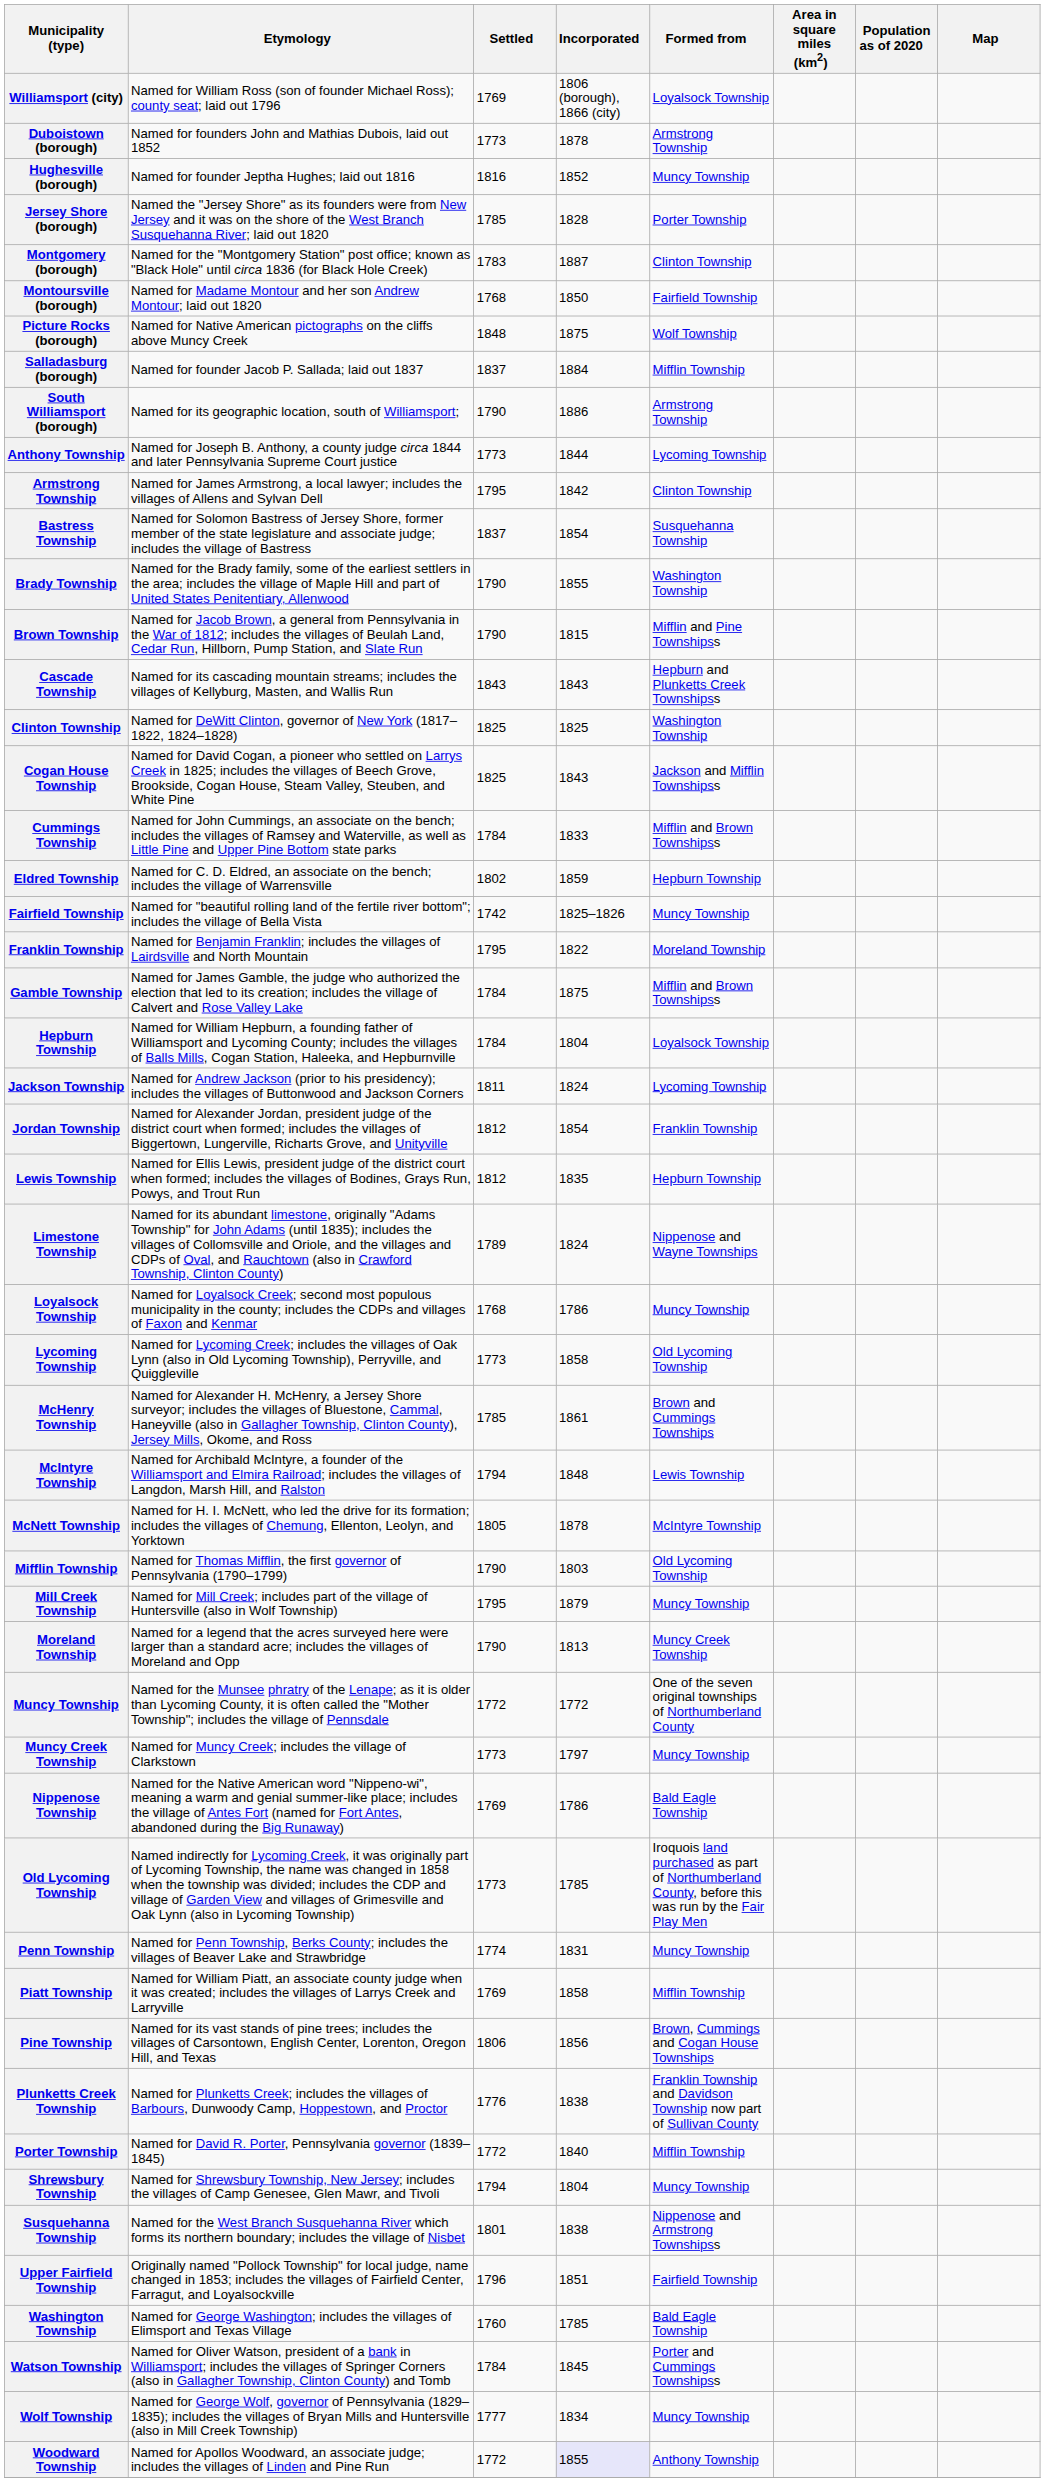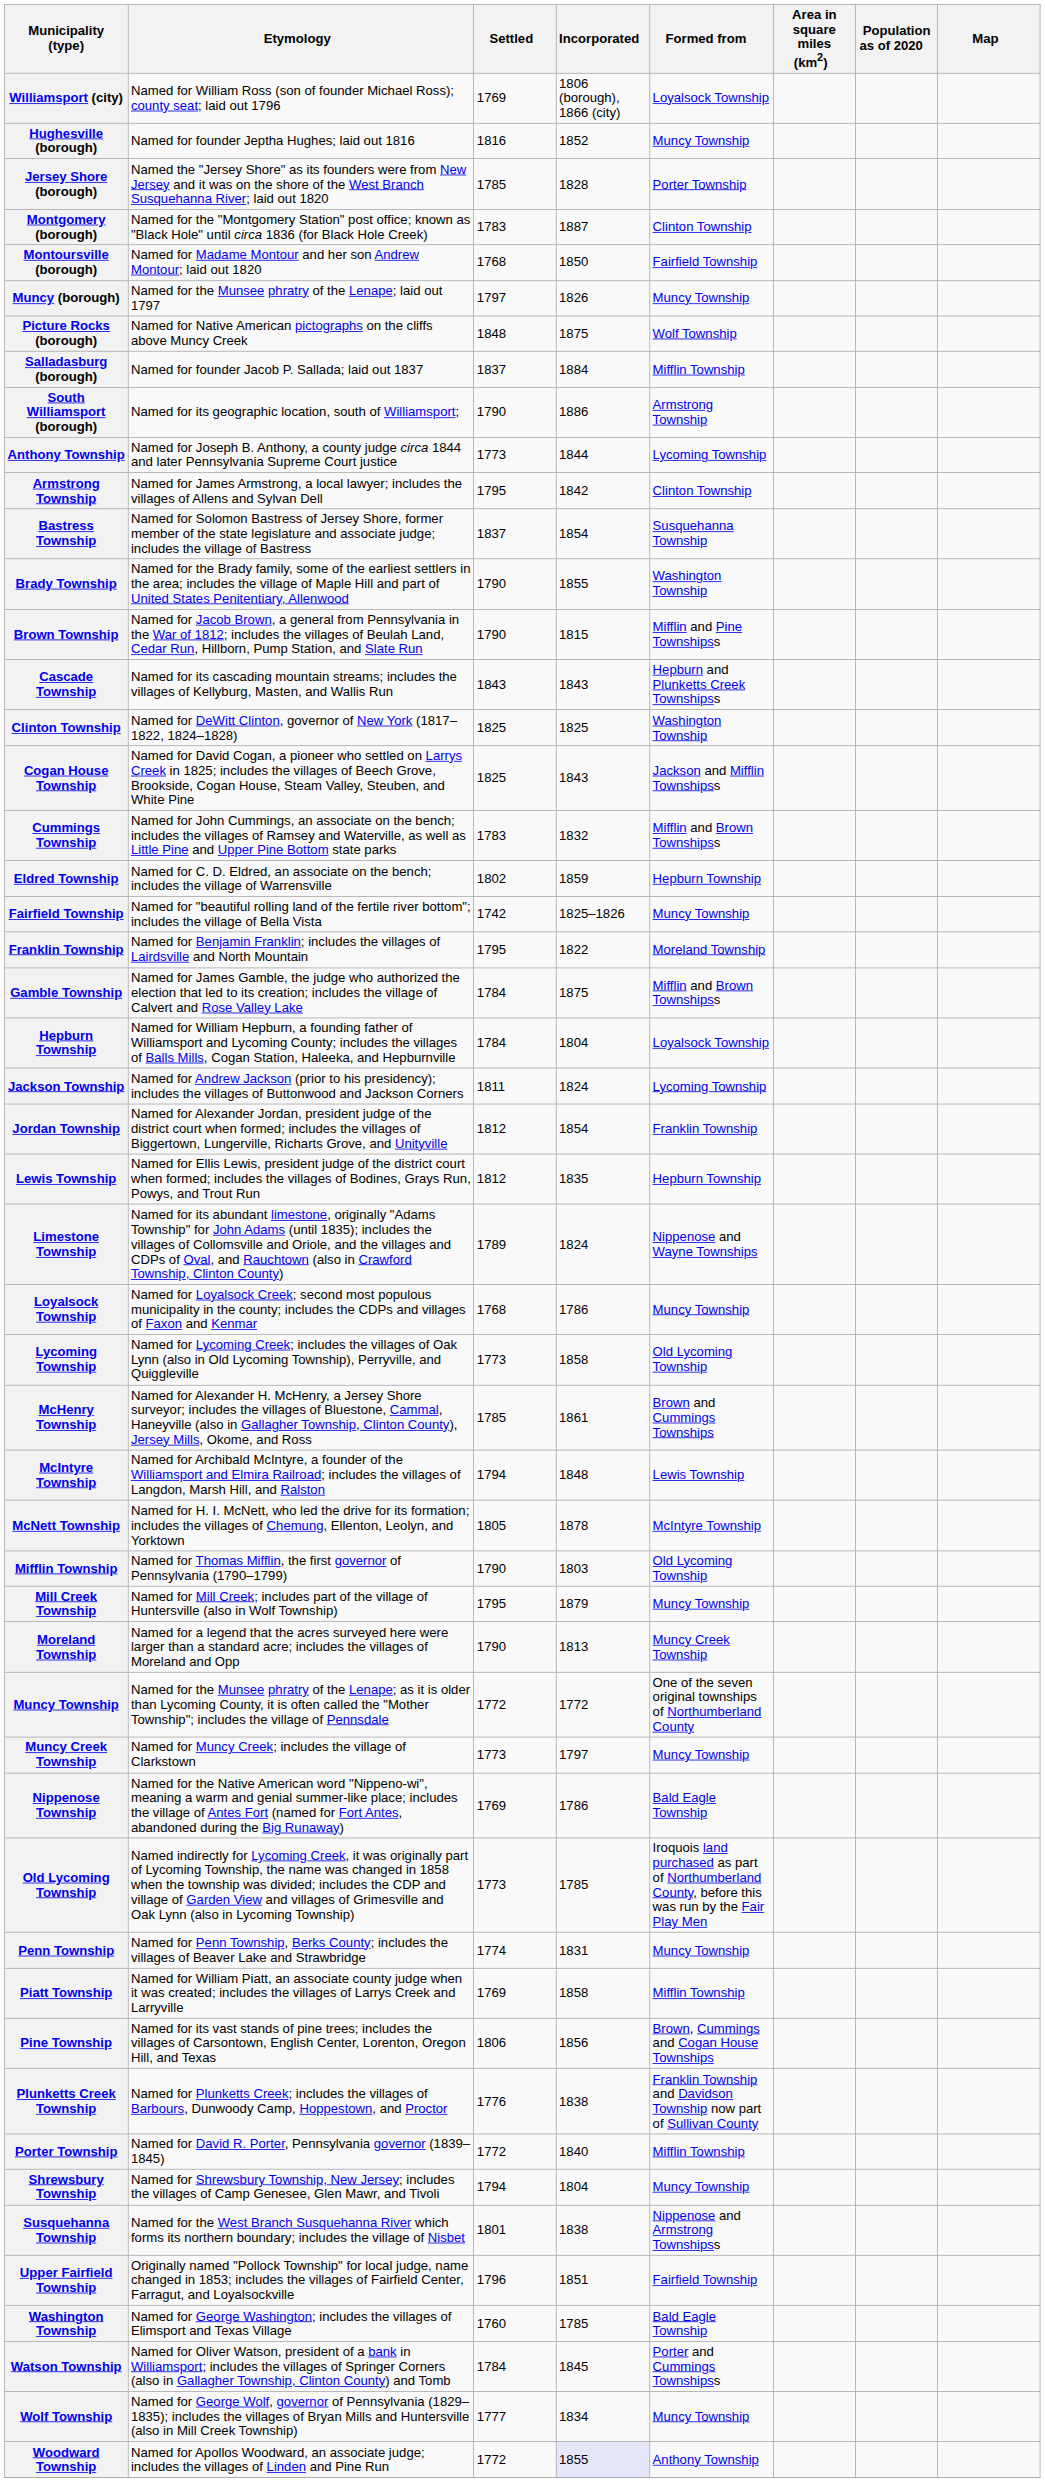- row: Duboistown (borough) | Named for founders John and Mathias Dubois, laid out 1852 | 1773 | 1878 | Armstrong Township
+ row: Muncy (borough) | Named for the Munsee phratry of the Lenape; laid out 1797 | 1797 | 1826 | Muncy Township
Cummings Township | Settled: 1784 -> 1783
Cummings Township | Incorporated: 1833 -> 1832
